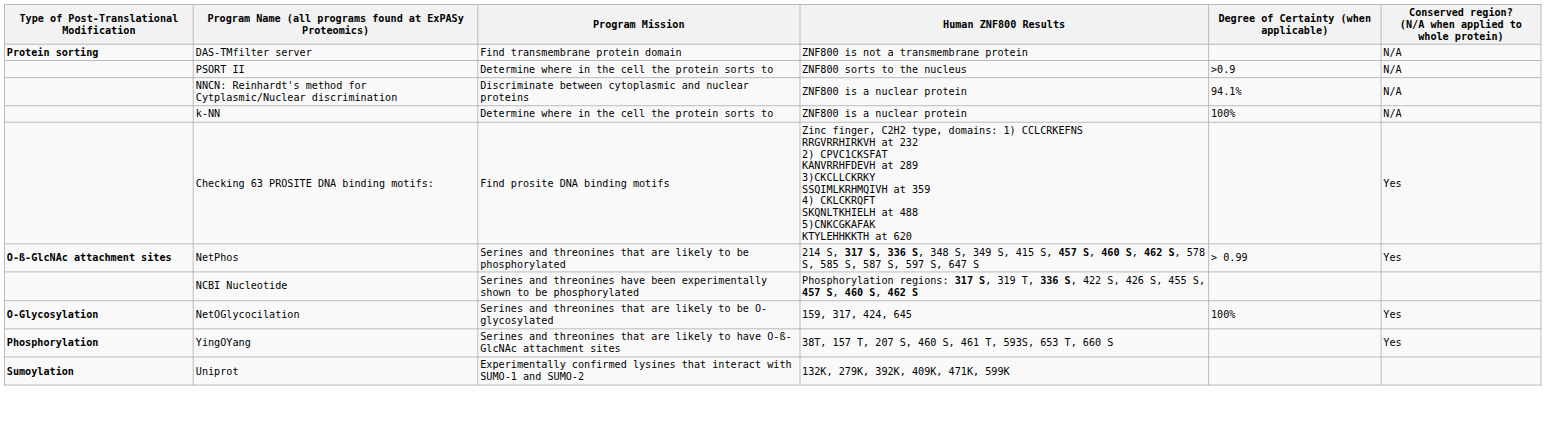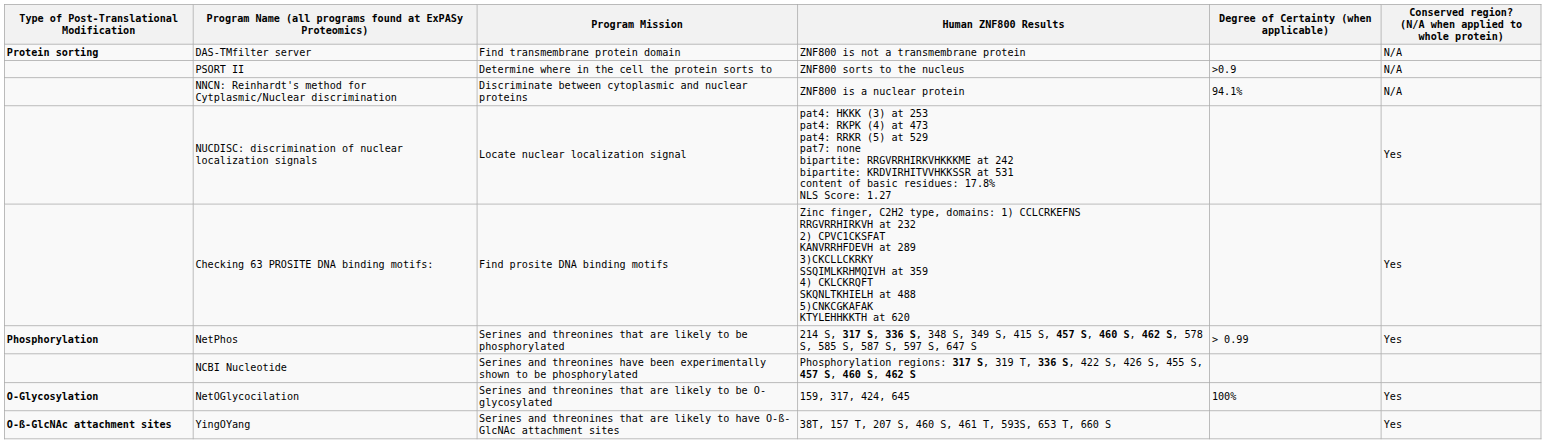- row: k-NN | Determine where in the cell the protein sorts to | ZNF800 is a nuclear protein | 100% | N/A
+ row: NUCDISC: discrimination of nuclear localization signals | Locate nuclear localization signal | pat4: HKKK (3) at 253 pat4: RKPK (4) at 473 pat4: RRKR (5) at 529 pat7: none bipartite: RRGVRRHIRKVHKKKME at 242 bipartite: KRDVIRHITVVHKKSSR at 531 content of basic residues: 17.8% NLS Score: 1.27 | Yes
NetPhos | Type of Post-Translational Modification: O-ß-GlcNAc attachment sites -> Phosphorylation
YingOYang | Type of Post-Translational Modification: Phosphorylation -> O-ß-GlcNAc attachment sites
- row: Sumoylation | Uniprot | Experimentally confirmed lysines that interact with SUMO-1 and SUMO-2 | 132K, 279K, 392K, 409K, 471K, 599K
